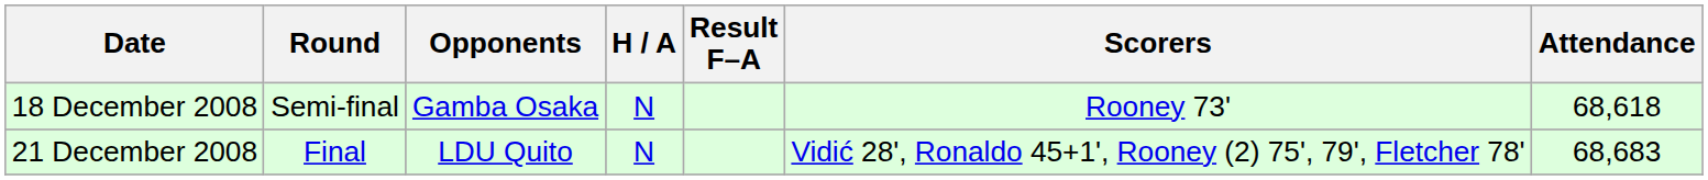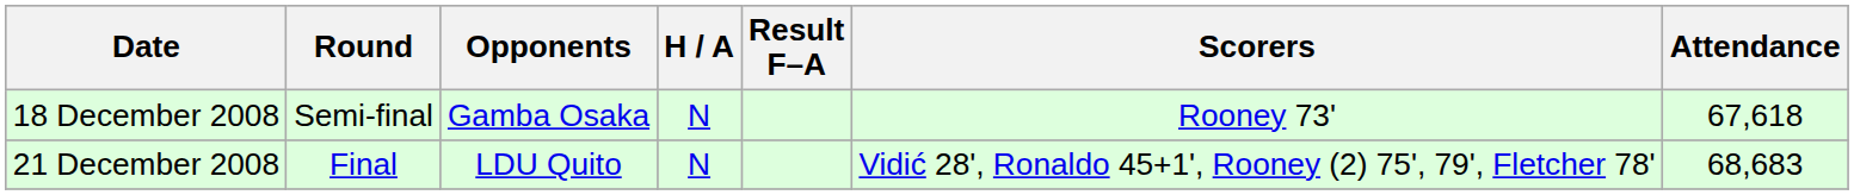18 December 2008 | Attendance: 68,618 -> 67,618
